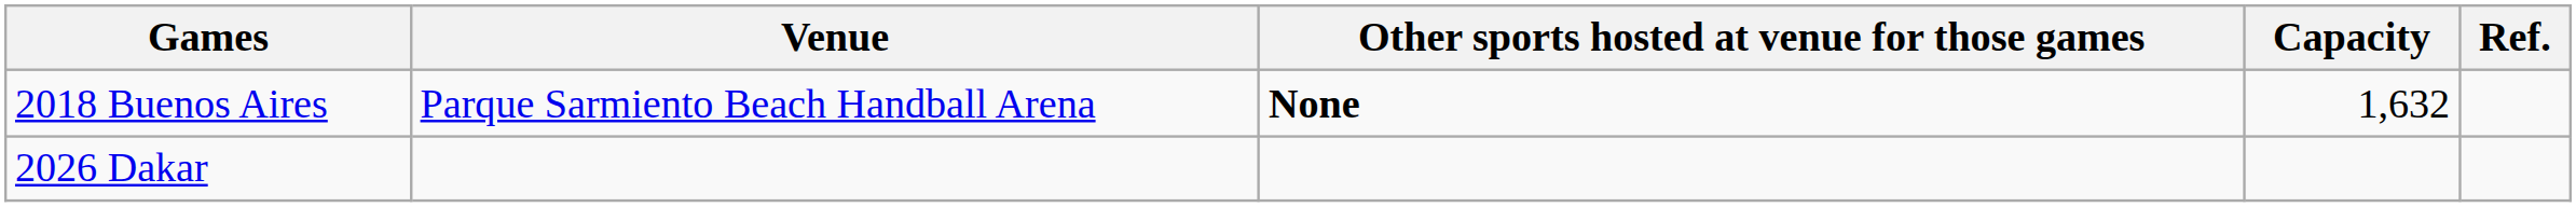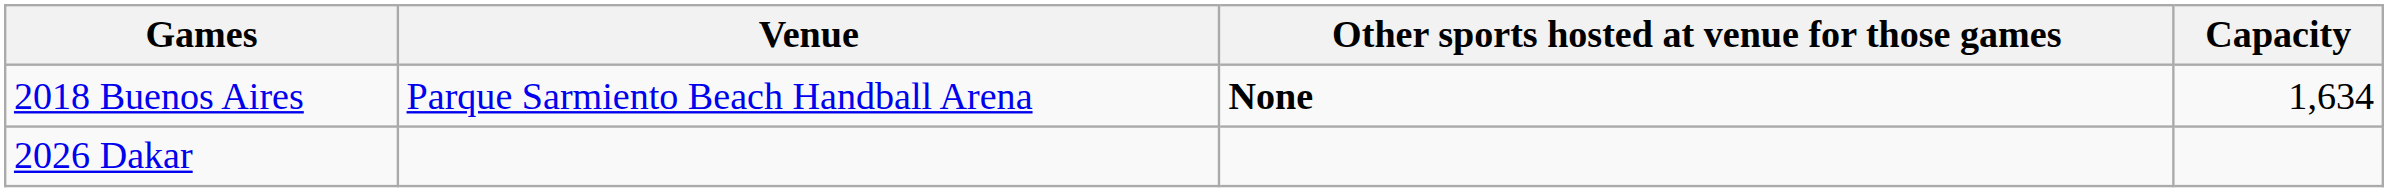- column: Ref.
2018 Buenos Aires | Capacity: 1,632 -> 1,634
